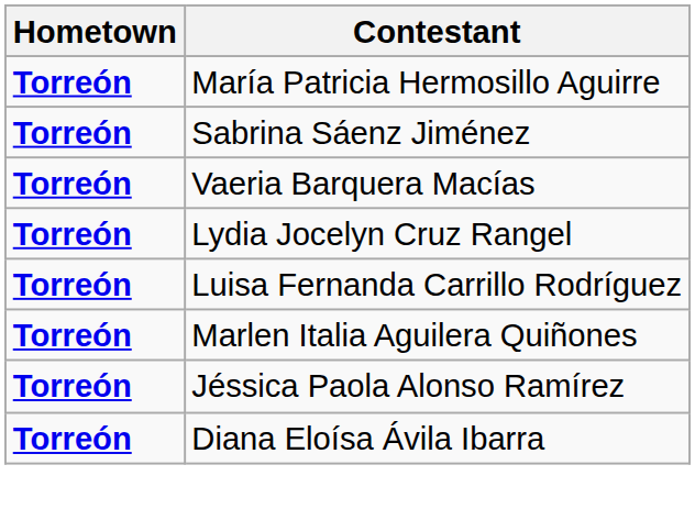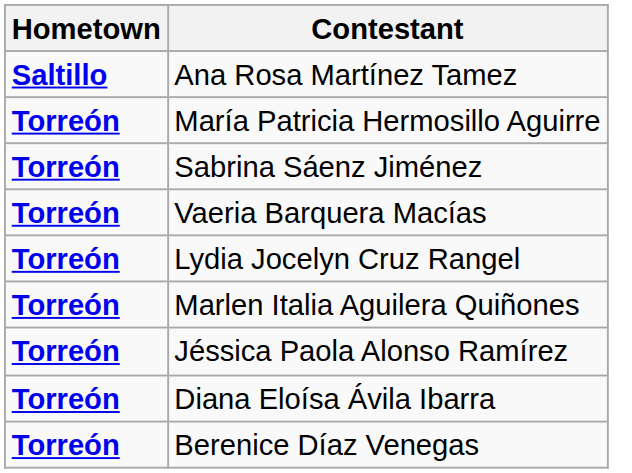+ row: Saltillo | Ana Rosa Martínez Tamez
- row: Torreón | Luisa Fernanda Carrillo Rodríguez
+ row: Torreón | Berenice Díaz Venegas
